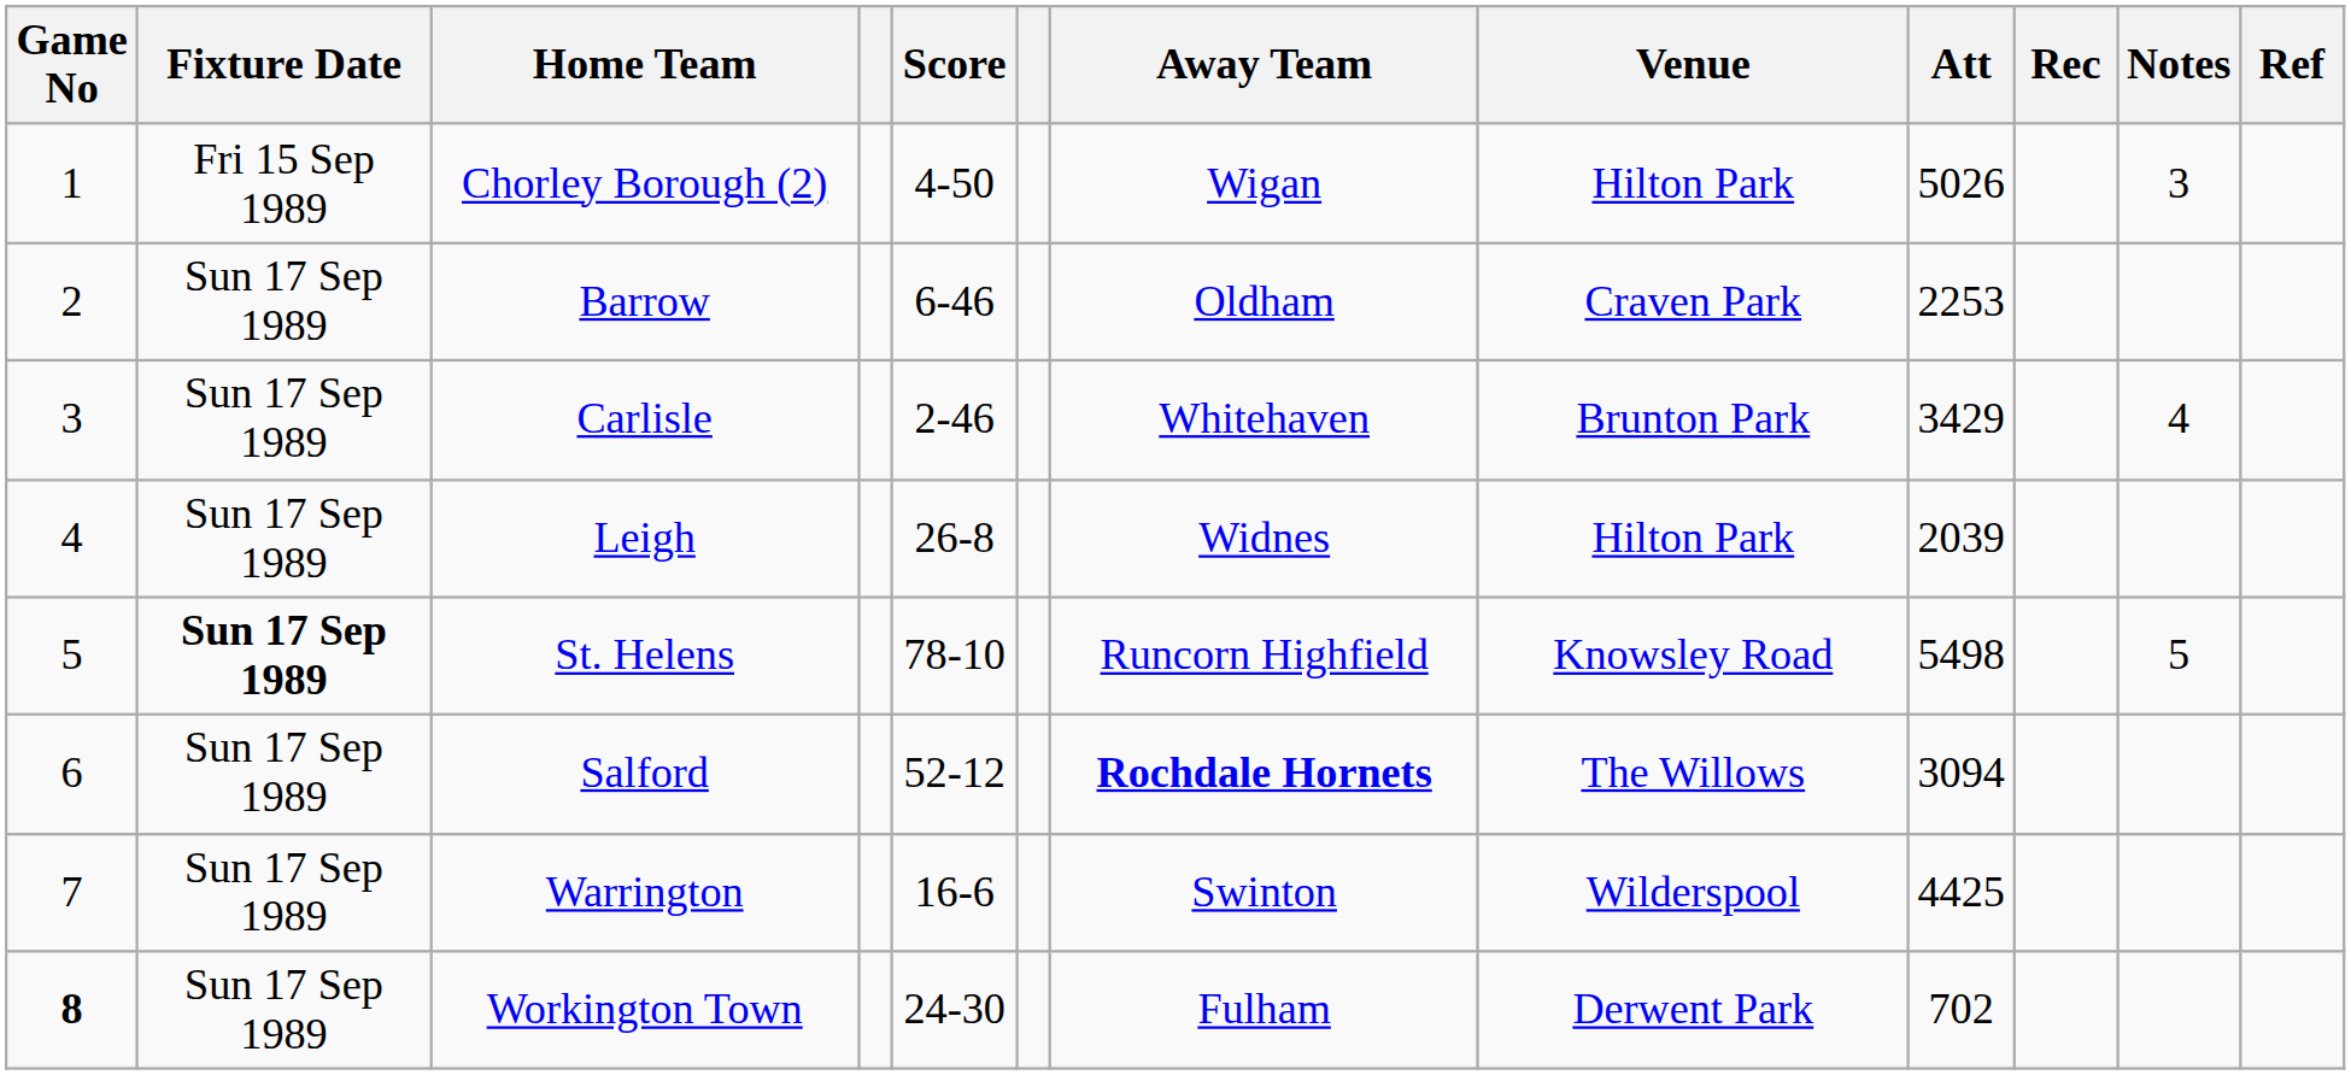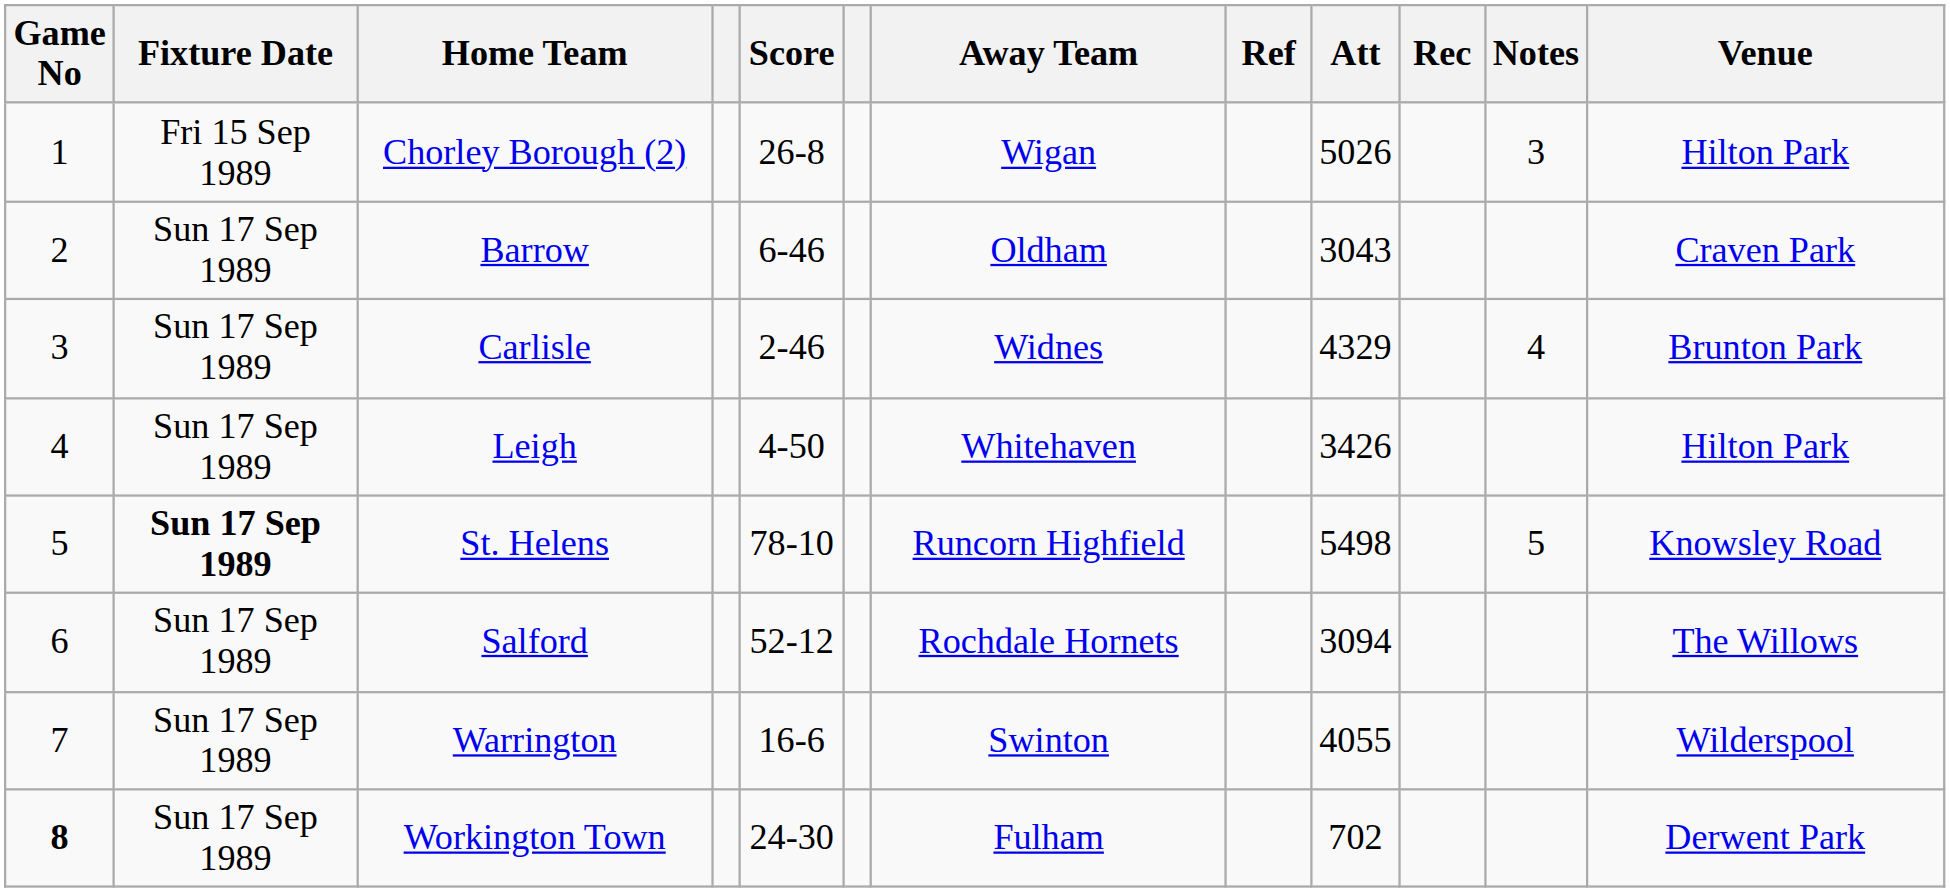columns swapped: Venue <-> Ref
Chorley Borough (2) | Score: 4-50 -> 26-8
Barrow | Att: 2253 -> 3043
Carlisle | Away Team: Whitehaven -> Widnes
Carlisle | Att: 3429 -> 4329
Leigh | Score: 26-8 -> 4-50
Leigh | Away Team: Widnes -> Whitehaven
Leigh | Att: 2039 -> 3426
Salford | Away Team: bold -> normal
Warrington | Att: 4425 -> 4055
